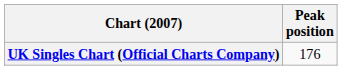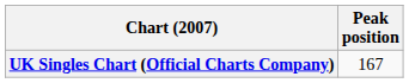UK Singles Chart (Official Charts Company) | Peak position: 176 -> 167
